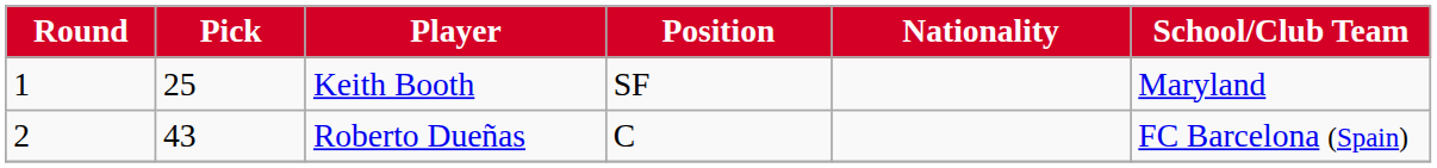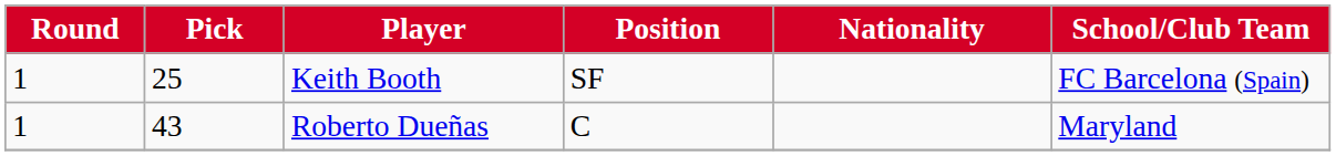Keith Booth | School/Club Team: Maryland -> FC Barcelona (Spain)
Roberto Dueñas | Round: 2 -> 1
Roberto Dueñas | School/Club Team: FC Barcelona (Spain) -> Maryland
